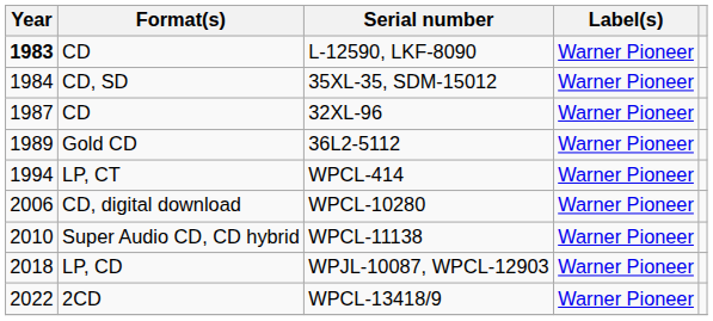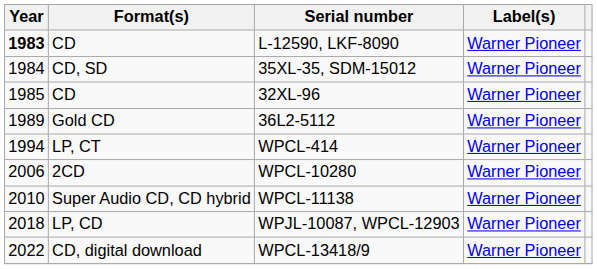32XL-96 | Year: 1987 -> 1985
WPCL-10280 | Format(s): CD, digital download -> 2CD
WPCL-13418/9 | Format(s): 2CD -> CD, digital download
